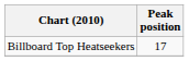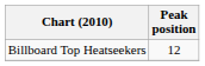Billboard Top Heatseekers | Peak position: 17 -> 12
